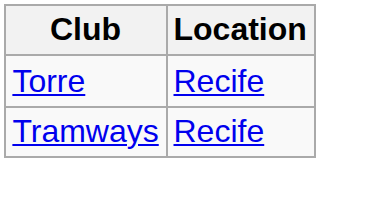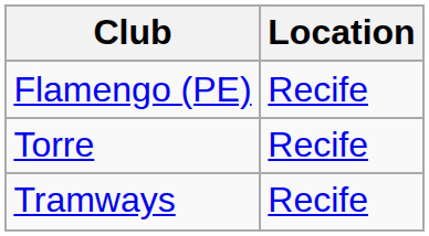+ row: Flamengo (PE) | Recife
